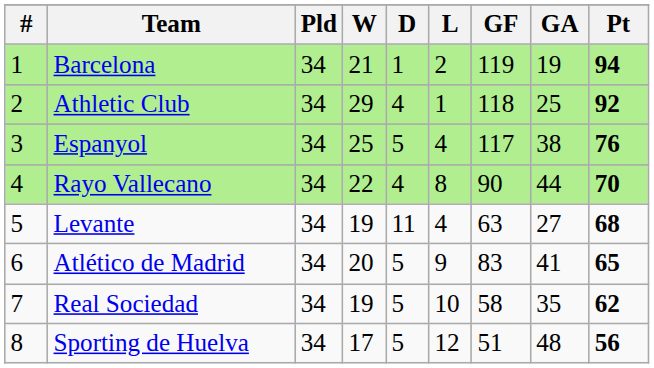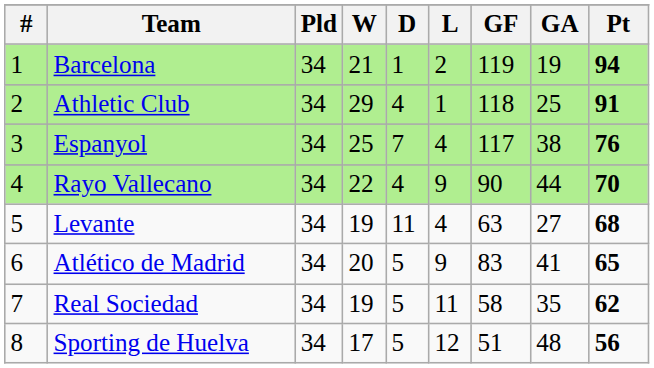Athletic Club | Pt: 92 -> 91
Espanyol | D: 5 -> 7
Rayo Vallecano | L: 8 -> 9
Real Sociedad | L: 10 -> 11
